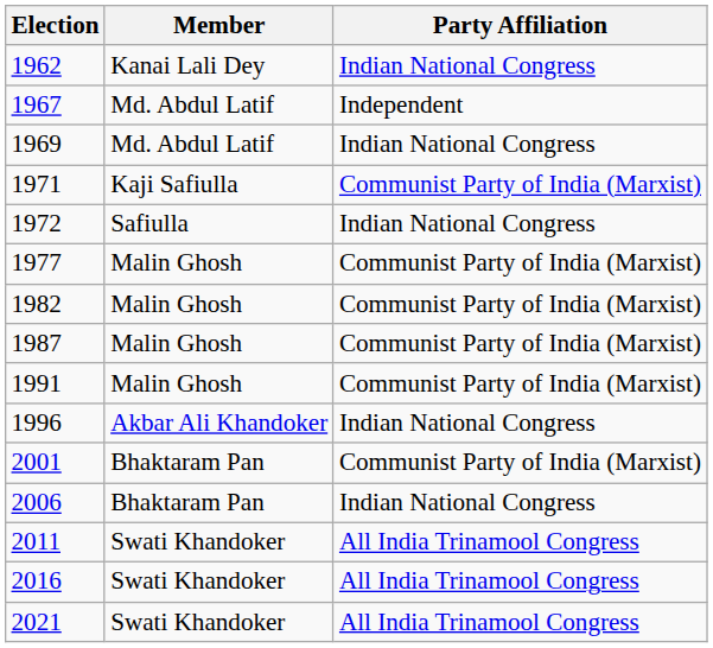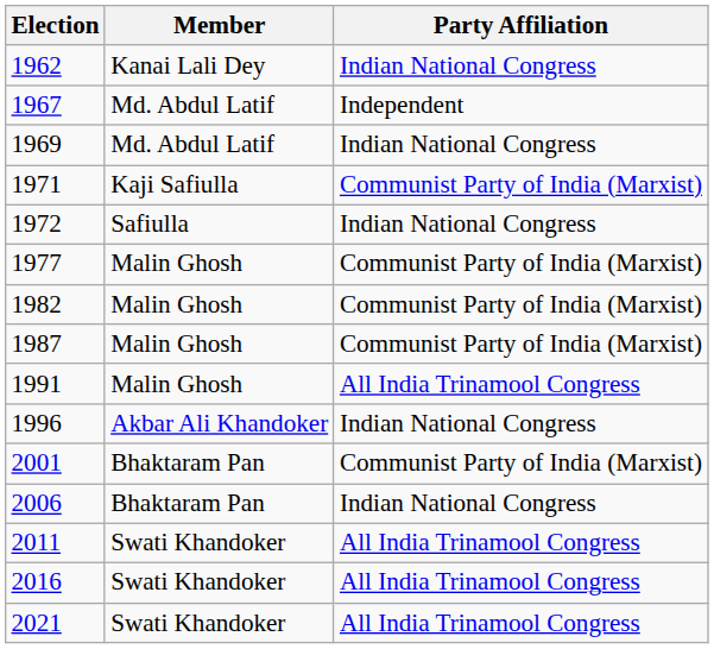1991 | Party Affiliation: Communist Party of India (Marxist) -> All India Trinamool Congress
